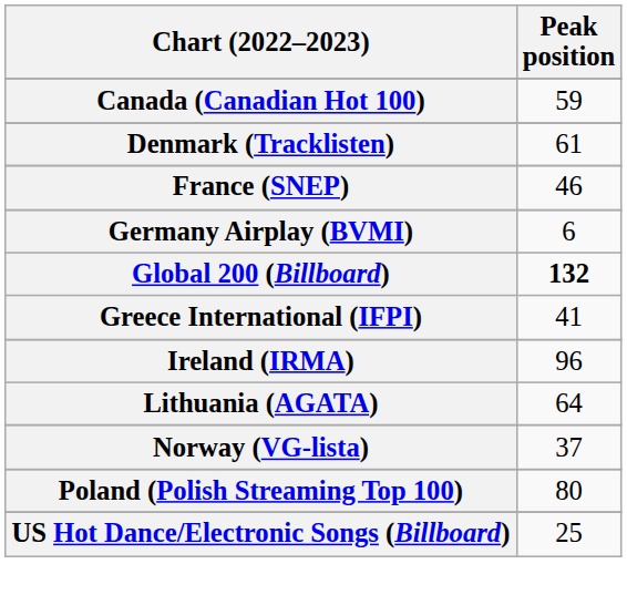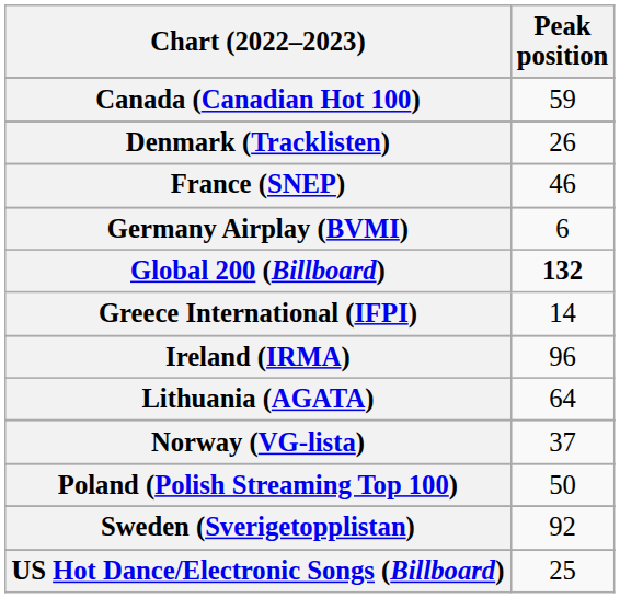Denmark (Tracklisten) | Peak position: 61 -> 26
Greece International (IFPI) | Peak position: 41 -> 14
Poland (Polish Streaming Top 100) | Peak position: 80 -> 50
+ row: Sweden (Sverigetopplistan) | 92
